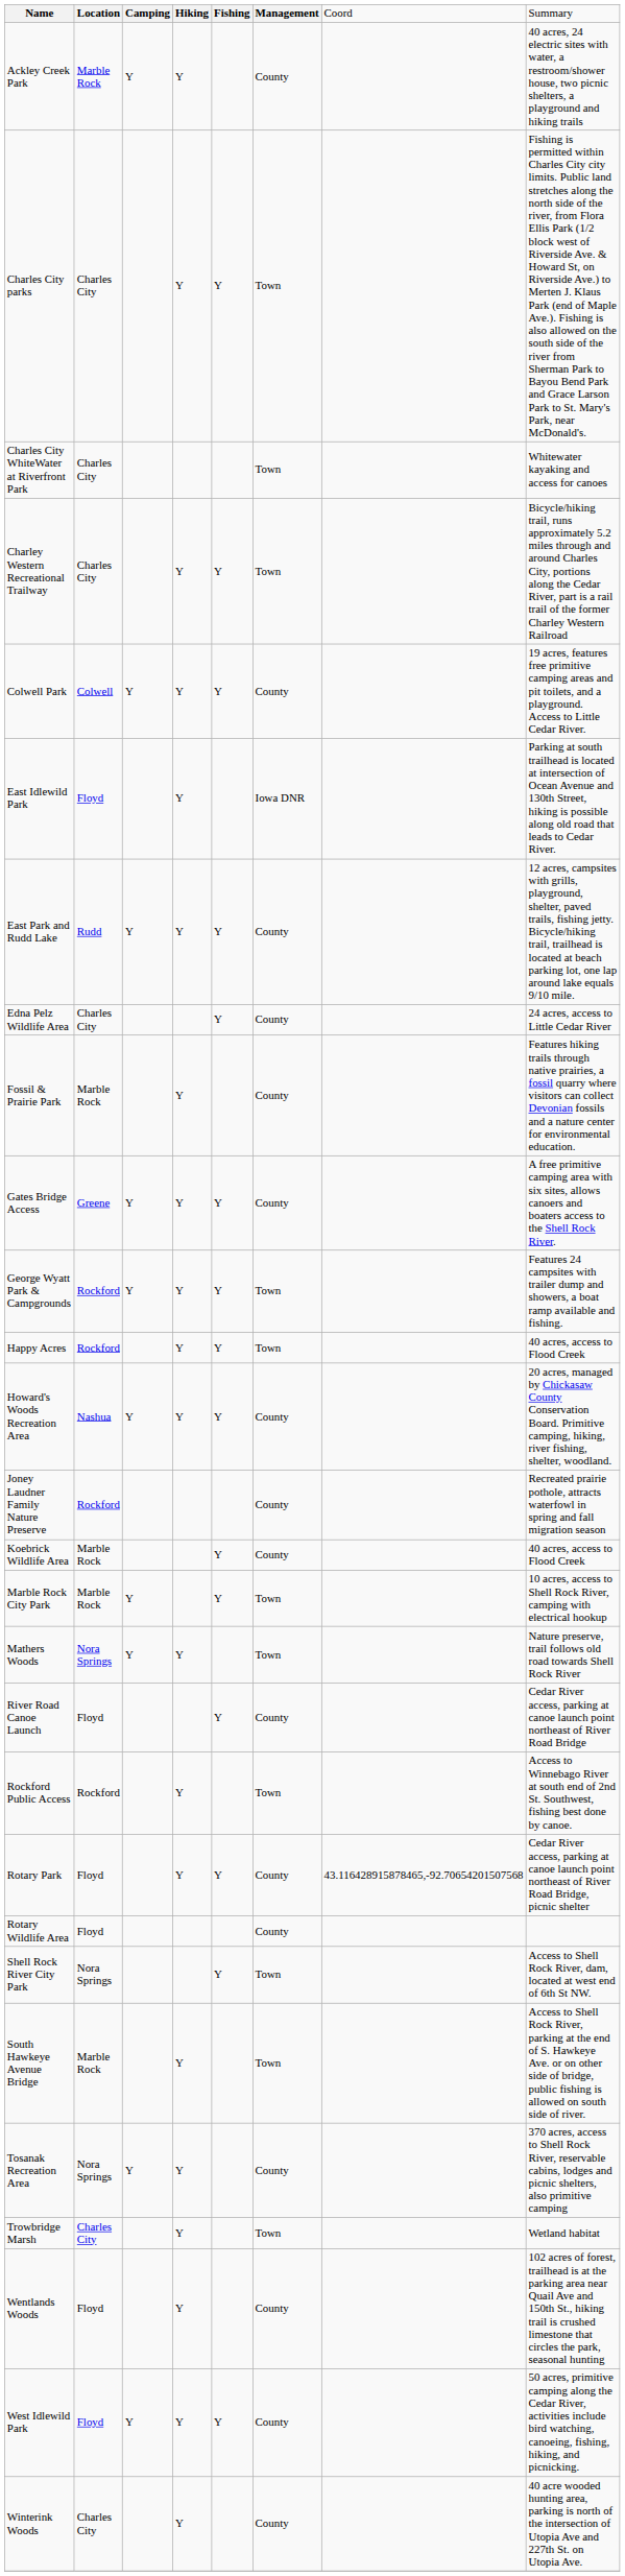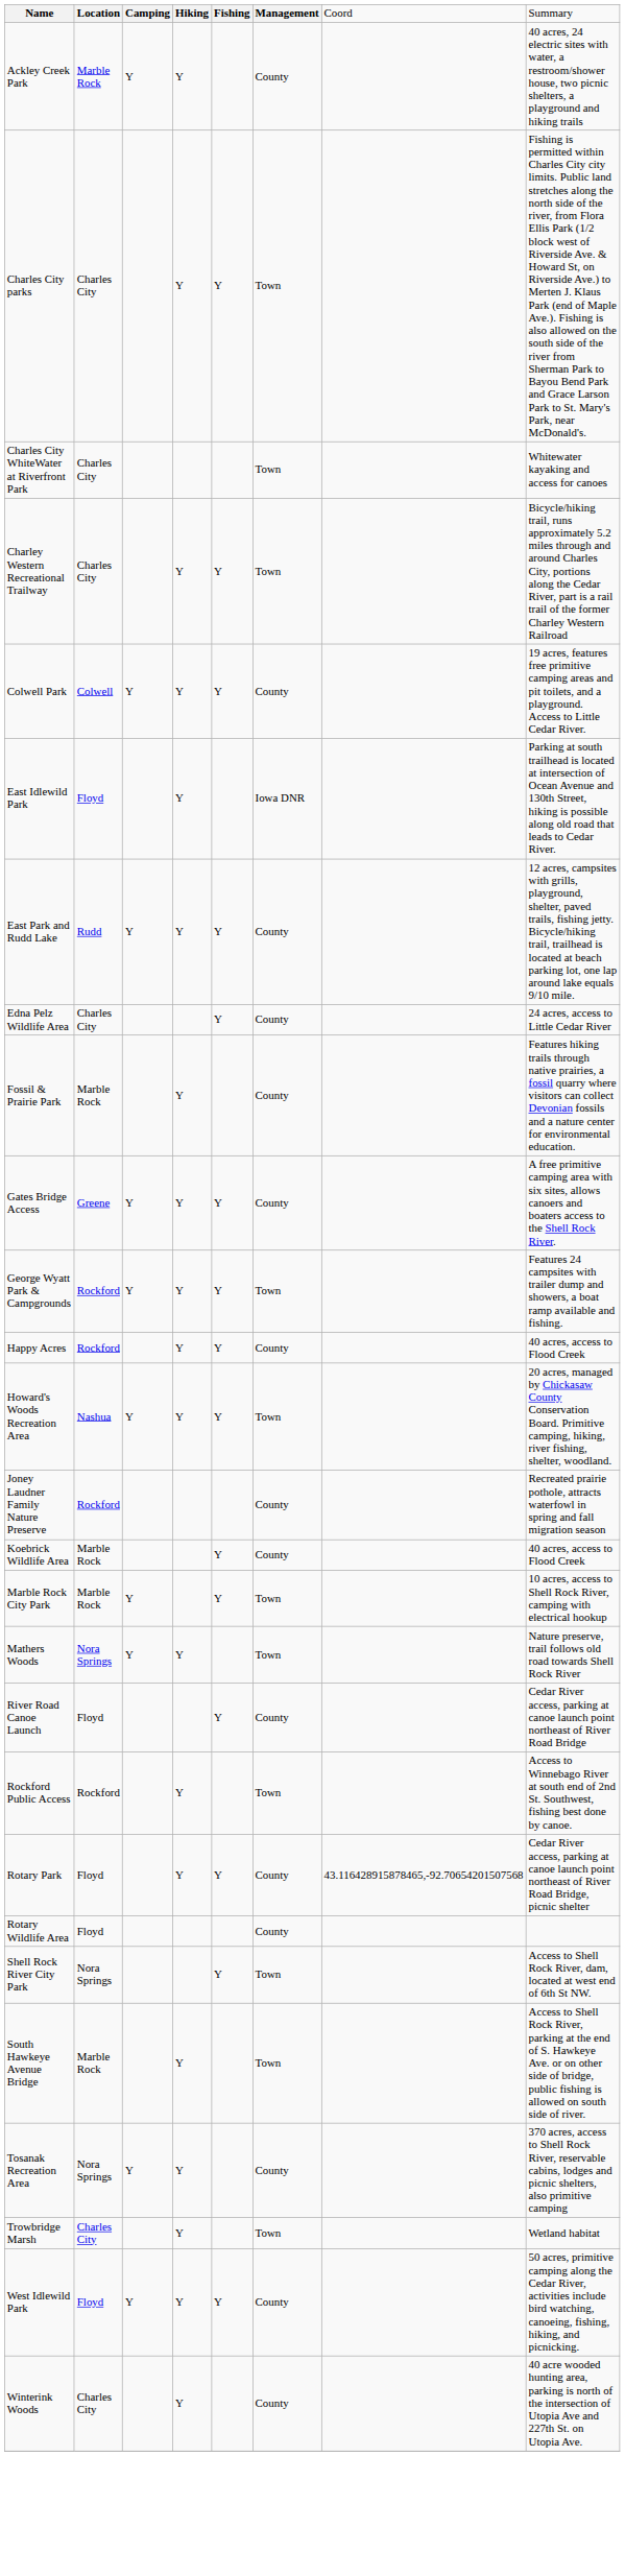Happy Acres | column 6: Town -> County
Howard's Woods Recreation Area | column 6: County -> Town
- row: Wentlands Woods | Floyd | Y | County | 102 acres of forest, trailhead is at the parking area near Quail Ave and 150th St., hiking trail is crushed limestone that circles the park, seasonal hunting
